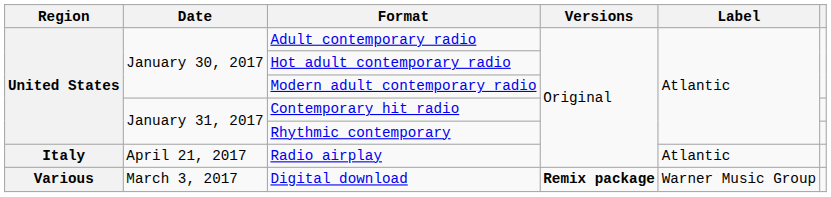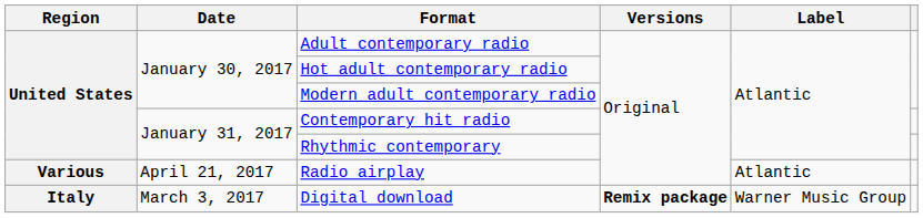Radio airplay | Region: Italy -> Various
Digital download | Region: Various -> Italy
